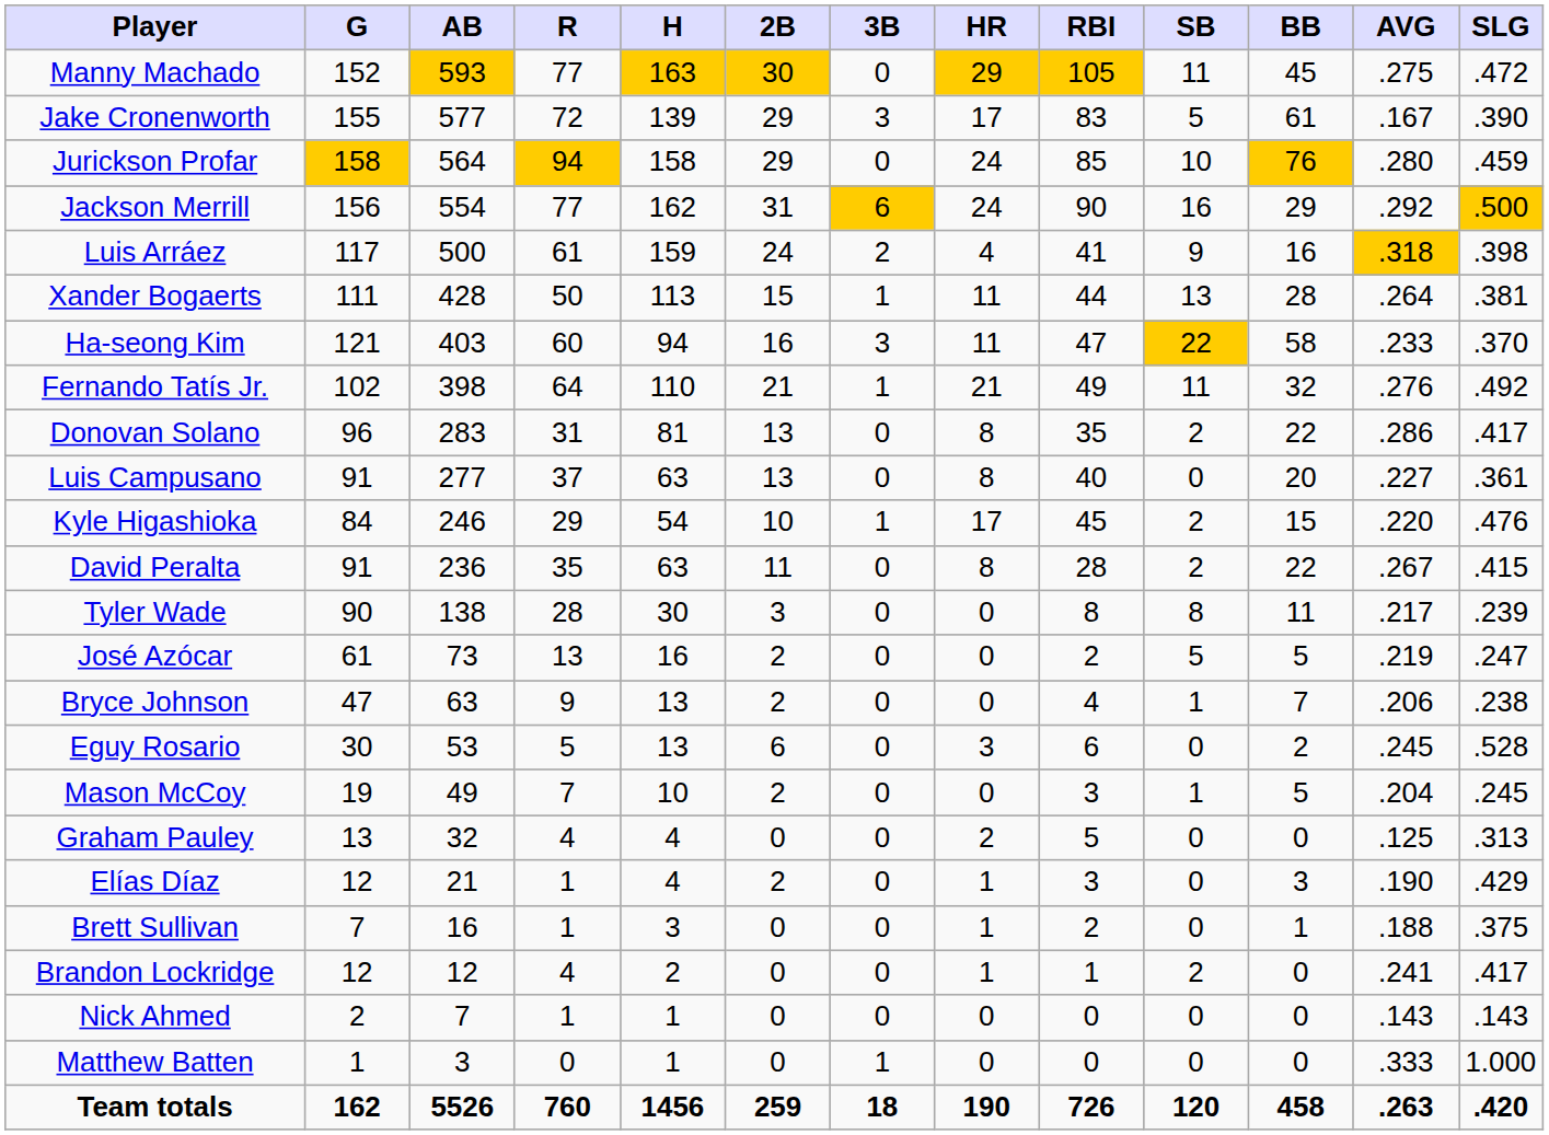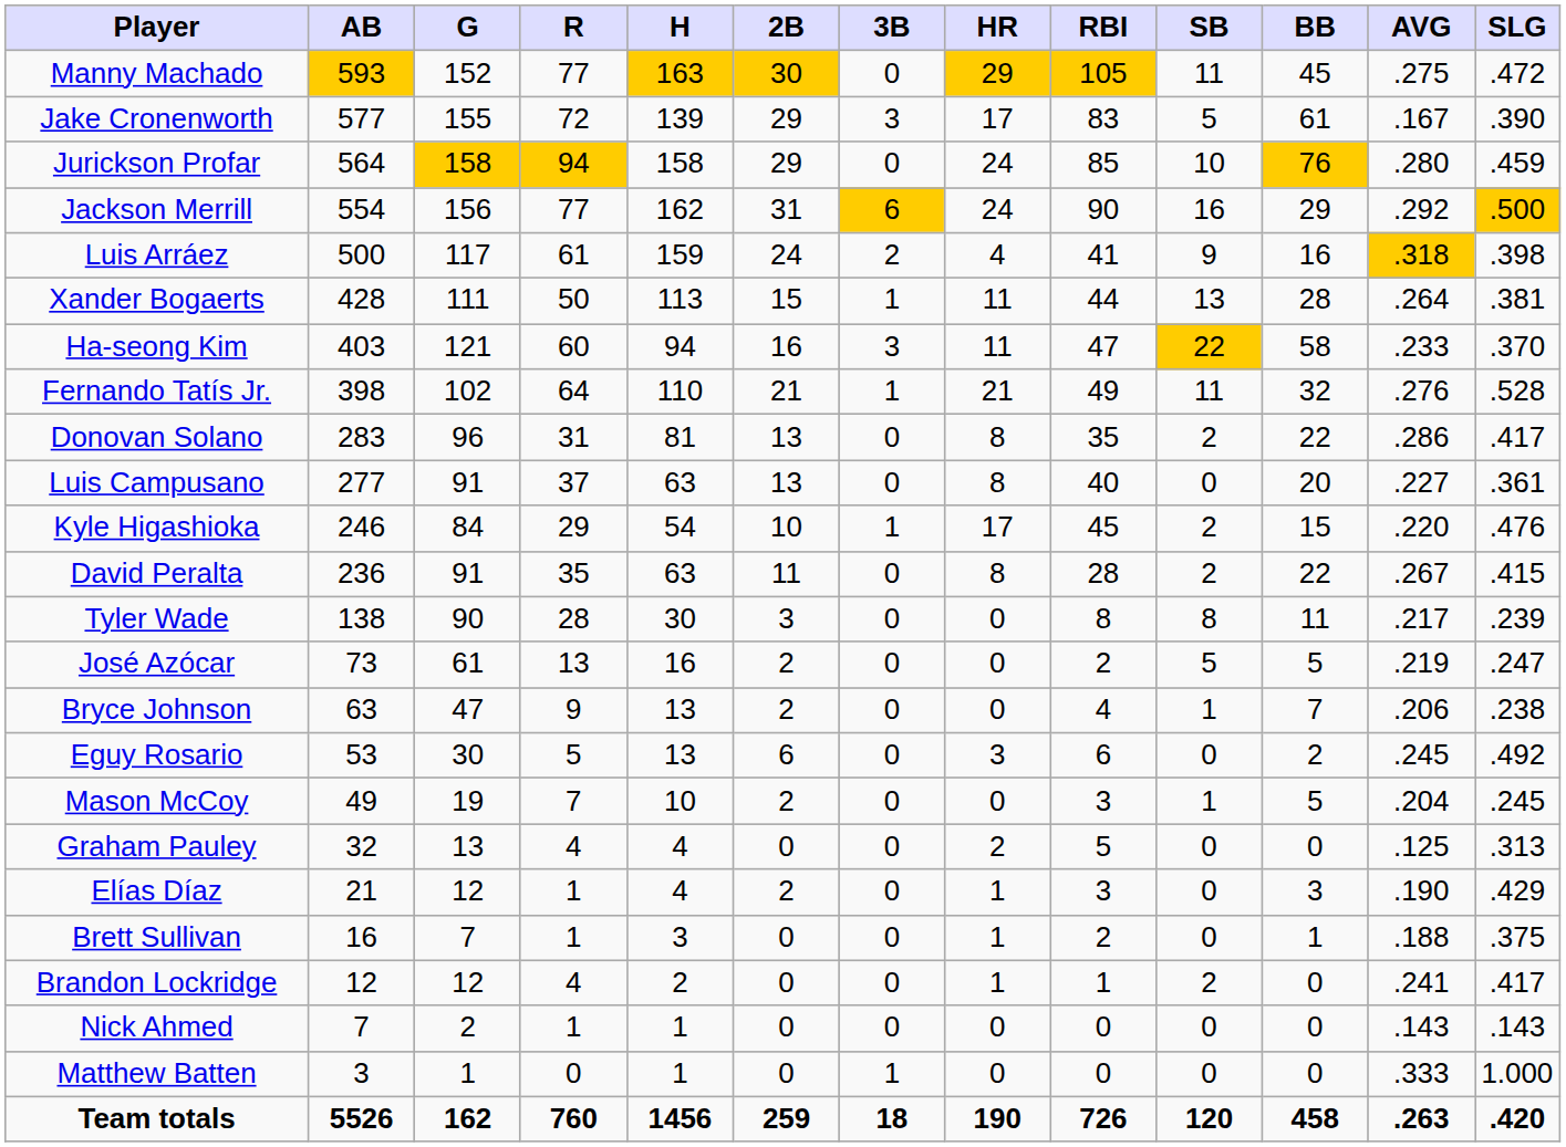columns swapped: G <-> AB
Fernando Tatís Jr. | SLG: .492 -> .528
Eguy Rosario | SLG: .528 -> .492
